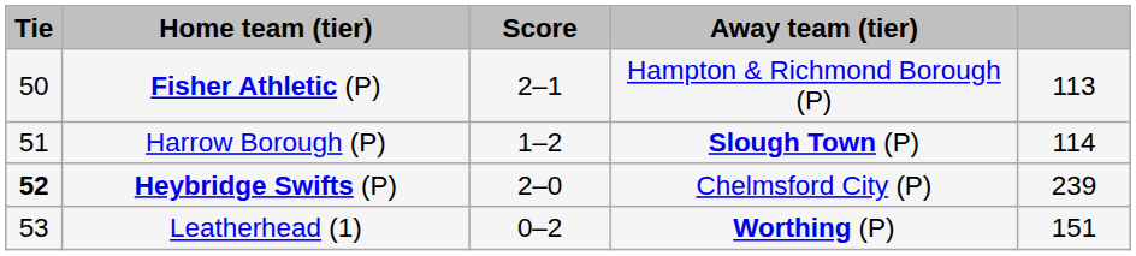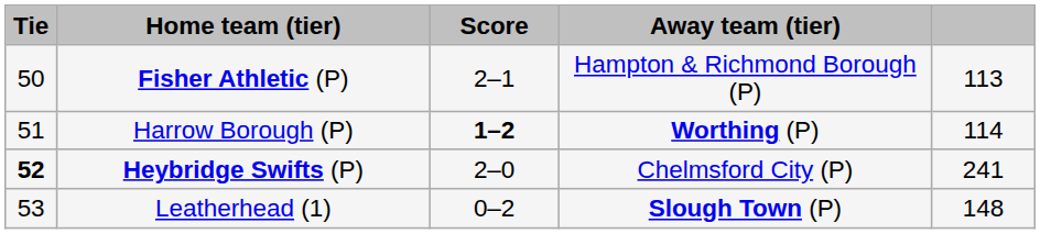Harrow Borough (P) | Score: normal -> bold
Harrow Borough (P) | Away team (tier): Slough Town (P) -> Worthing (P)
Heybridge Swifts (P) | column 5: 239 -> 241
Leatherhead (1) | Away team (tier): Worthing (P) -> Slough Town (P)
Leatherhead (1) | column 5: 151 -> 148
